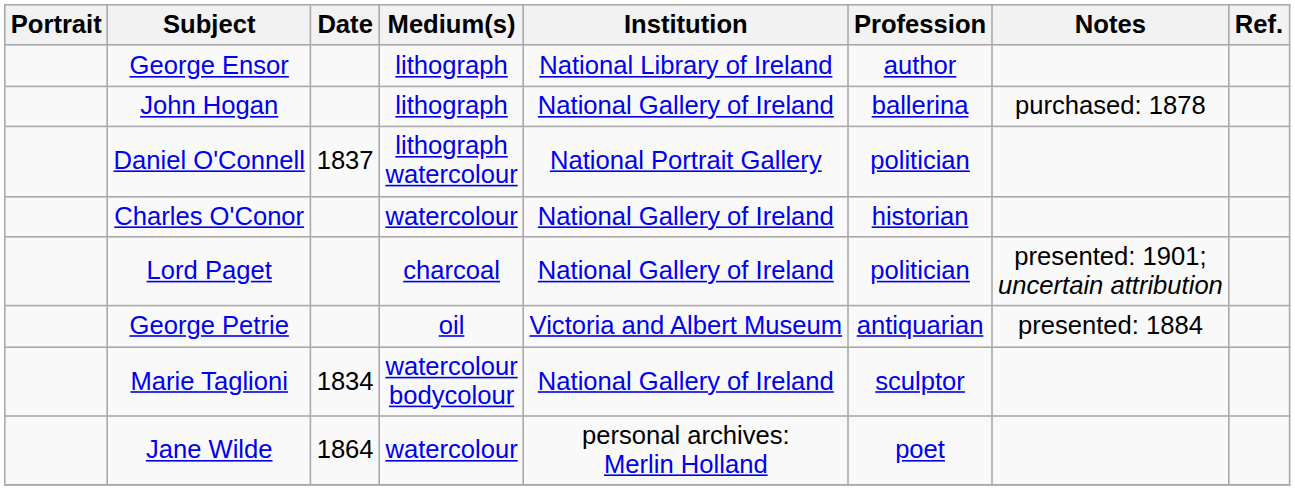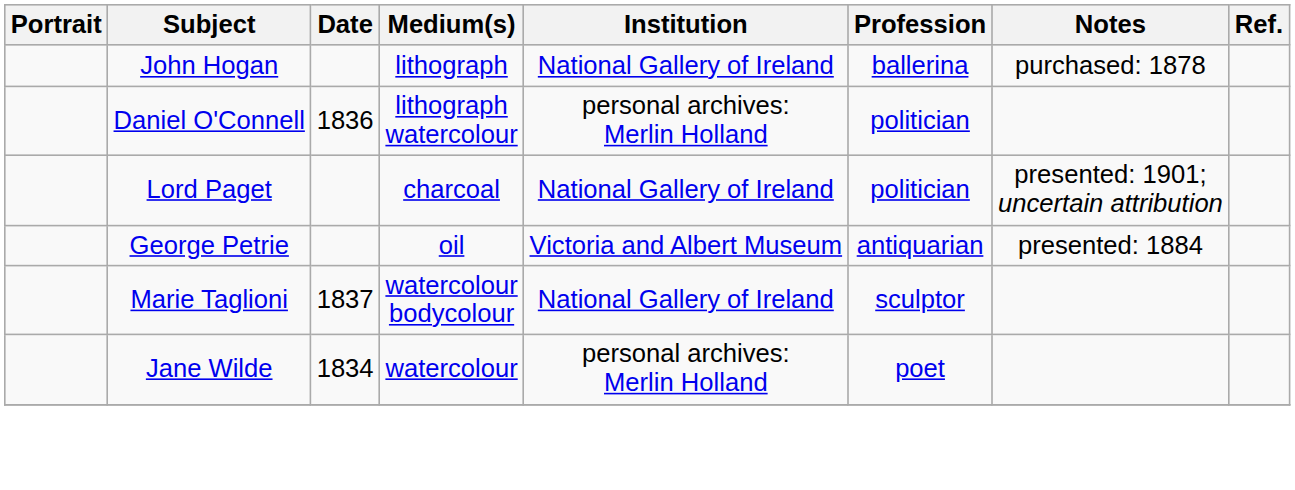- row: George Ensor | lithograph | National Library of Ireland | author
Daniel O'Connell | Date: 1837 -> 1836
Daniel O'Connell | Institution: National Portrait Gallery -> personal archives: Merlin Holland
- row: Charles O'Conor | watercolour | National Gallery of Ireland | historian
Marie Taglioni | Date: 1834 -> 1837
Jane Wilde | Date: 1864 -> 1834
